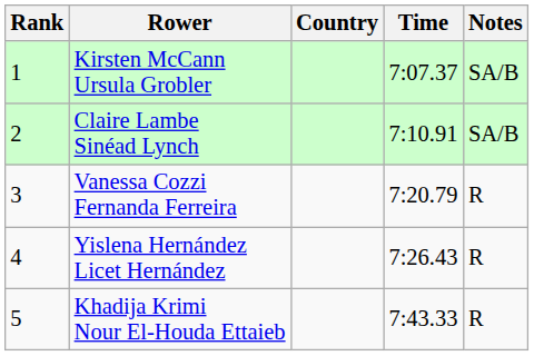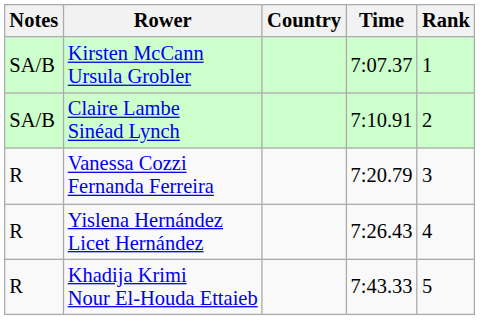columns swapped: Rank <-> Notes
